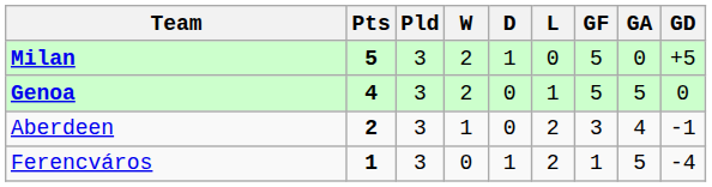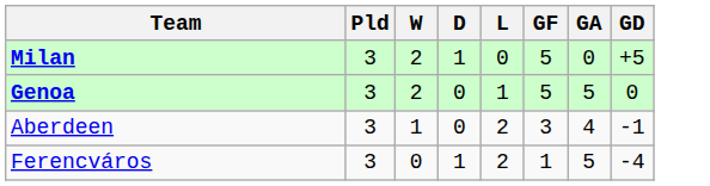- column: Pts | 5 | 4 | 2 | 1
